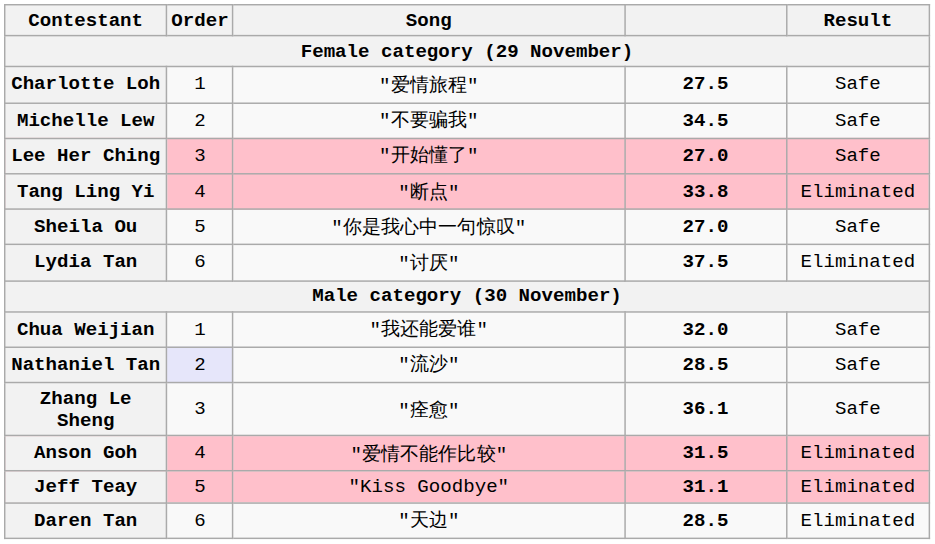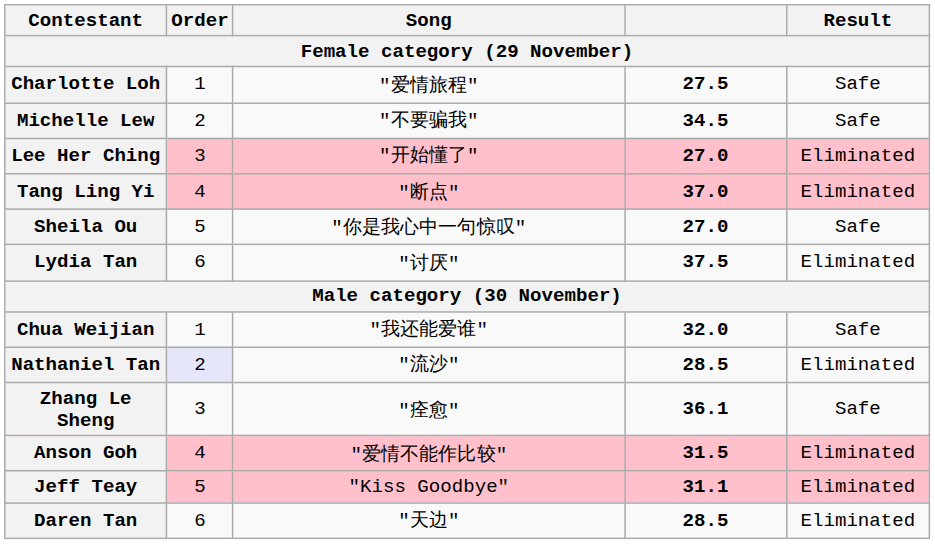Lee Her Ching | Result: Safe -> Eliminated
Tang Ling Yi | column 4: 33.8 -> 37.0
Nathaniel Tan | Result: Safe -> Eliminated
